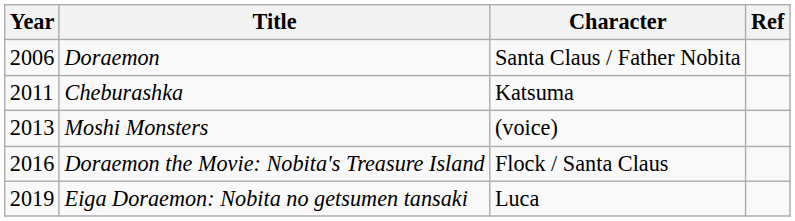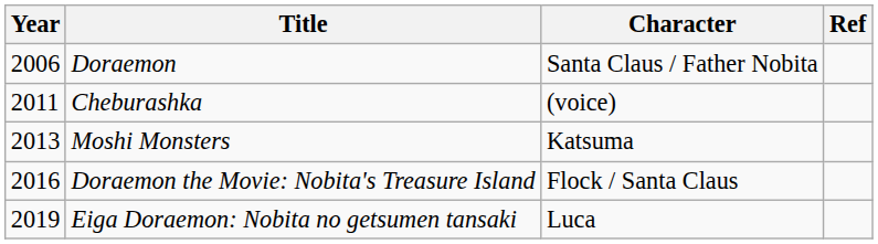Cheburashka | Character: Katsuma -> (voice)
Moshi Monsters | Character: (voice) -> Katsuma
